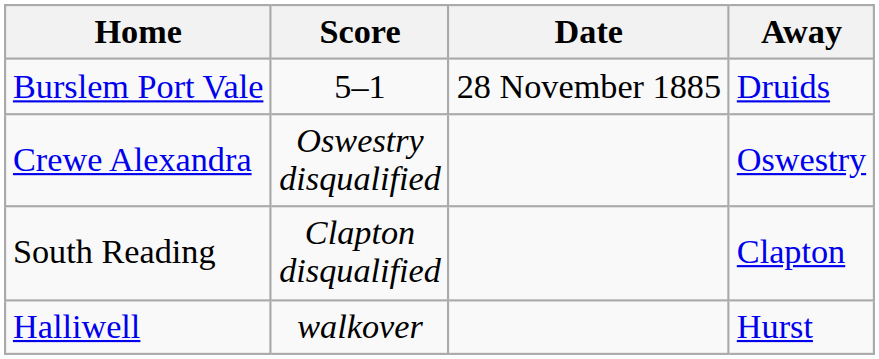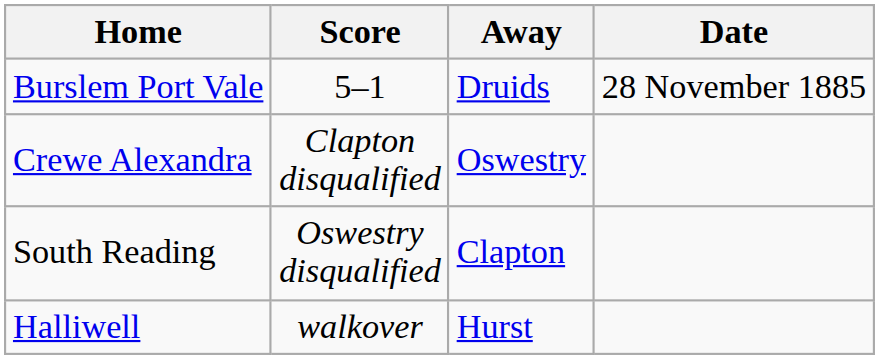columns swapped: Away <-> Date
Crewe Alexandra | Score: Oswestry disqualified -> Clapton disqualified
South Reading | Score: Clapton disqualified -> Oswestry disqualified
